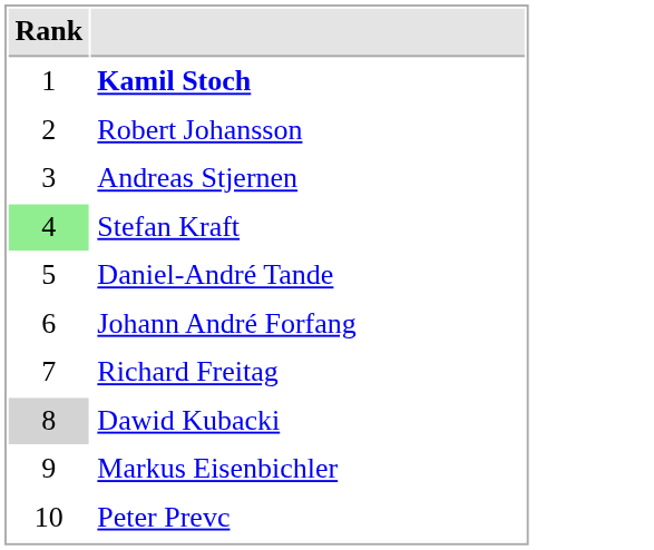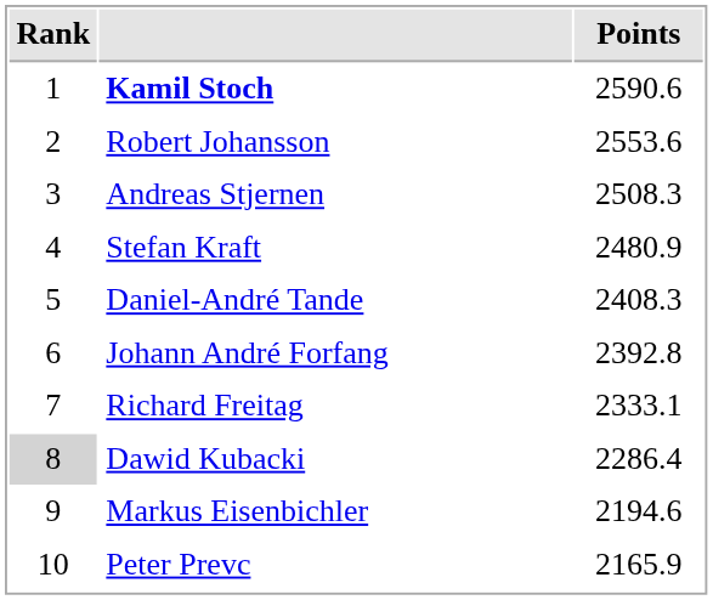+ column: Points | 2590.6 | 2553.6 | 2508.3 | 2480.9 | 2408.3 | 2392.8 | 2333.1 | 2286.4 | 2194.6 | 2165.9
Stefan Kraft | Rank: lightgreen background -> no background
